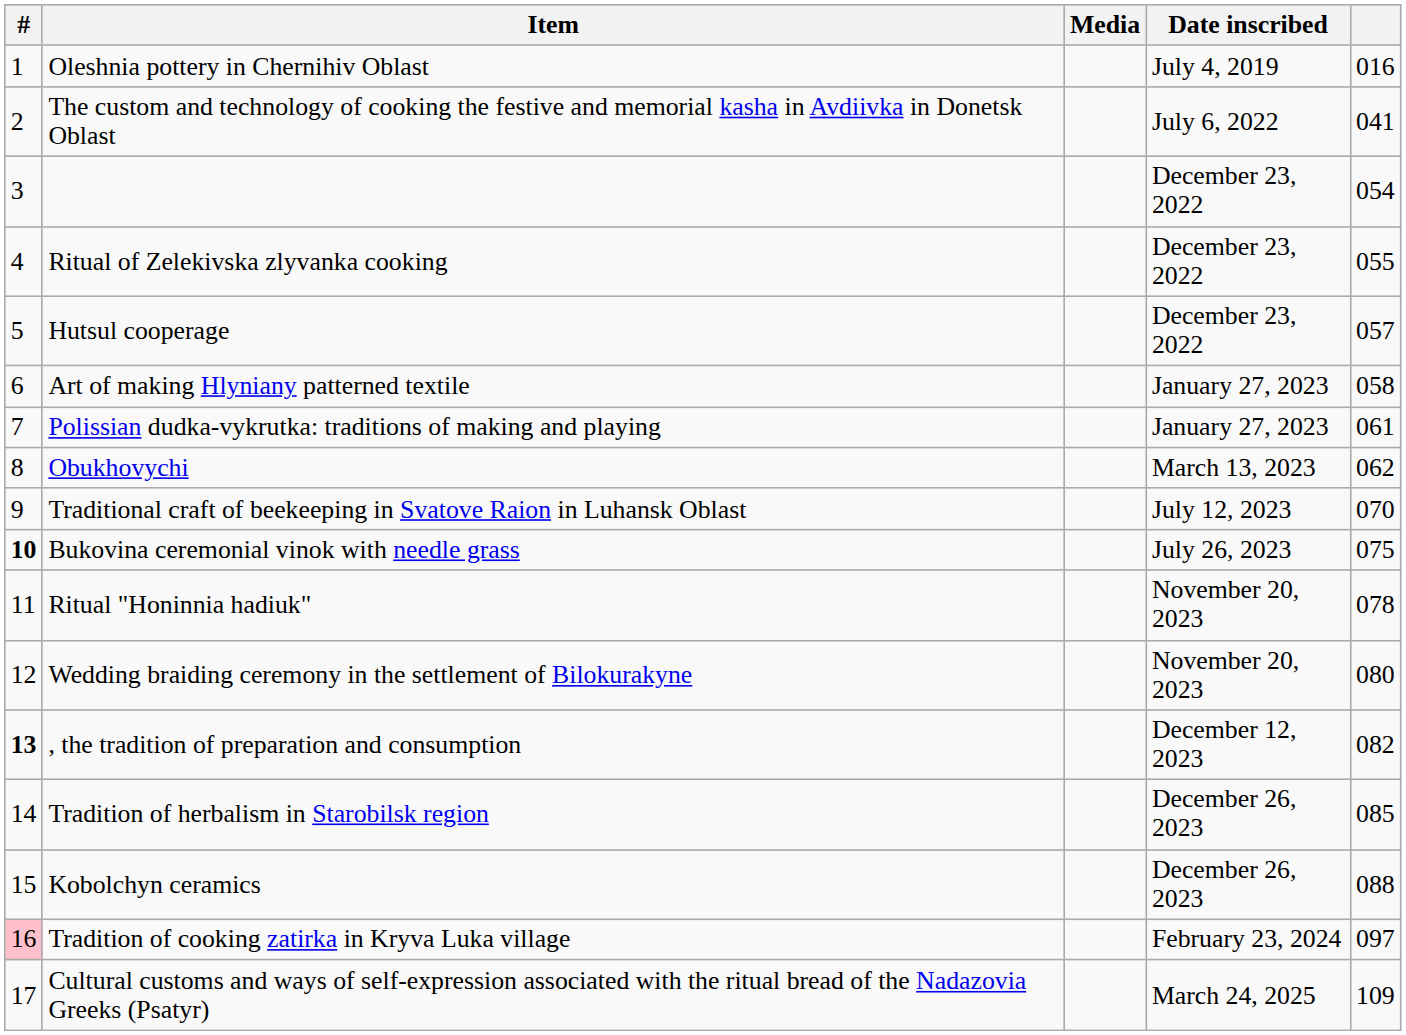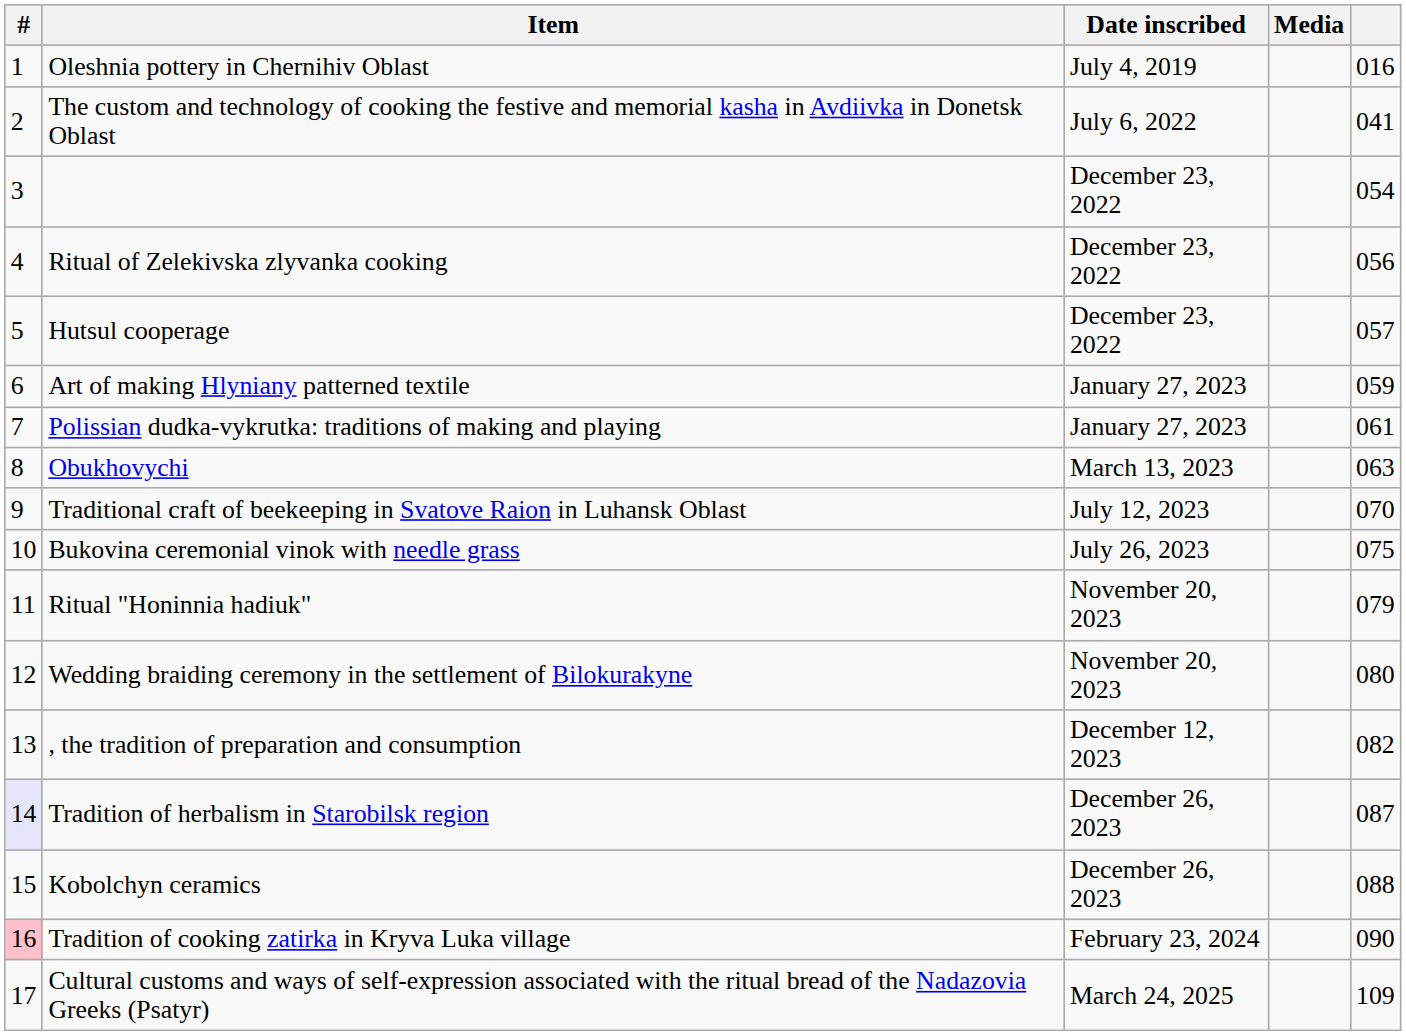columns swapped: Date inscribed <-> Media
Ritual of Zelekivska zlyvanka cooking | column 5: 055 -> 056
Art of making Hlyniany patterned textile | column 5: 058 -> 059
Obukhovychi | column 5: 062 -> 063
Bukovina ceremonial vinok with needle grass | #: bold -> normal
Ritual "Honinnia hadiuk" | column 5: 078 -> 079
, the tradition of preparation and consumption | #: bold -> normal
Tradition of herbalism in Starobilsk region | #: no background -> lavender background
Tradition of herbalism in Starobilsk region | column 5: 085 -> 087
Tradition of cooking zatirka in Kryva Luka village | column 5: 097 -> 090
